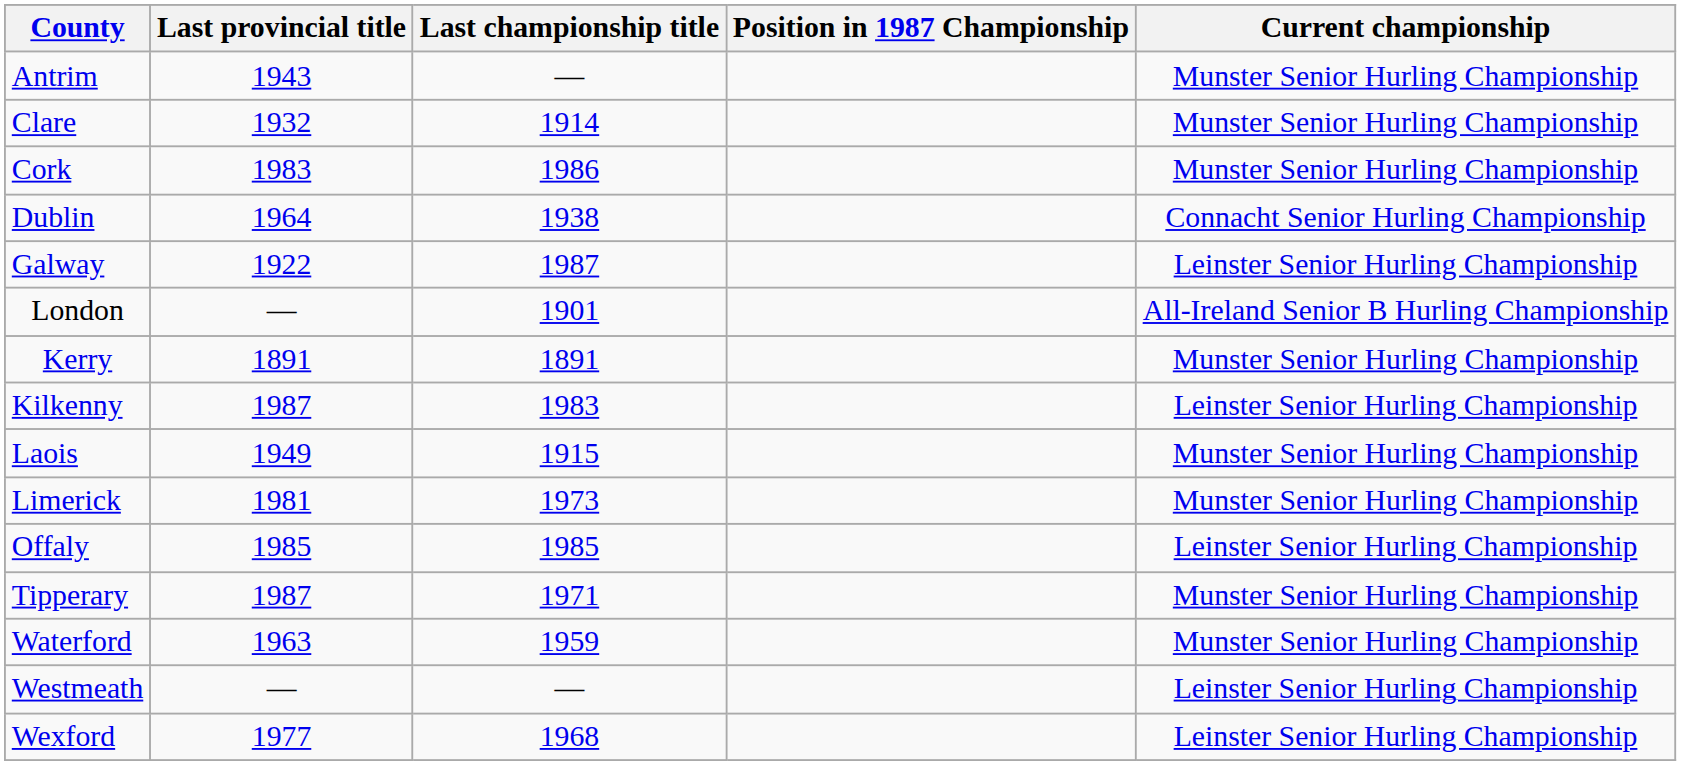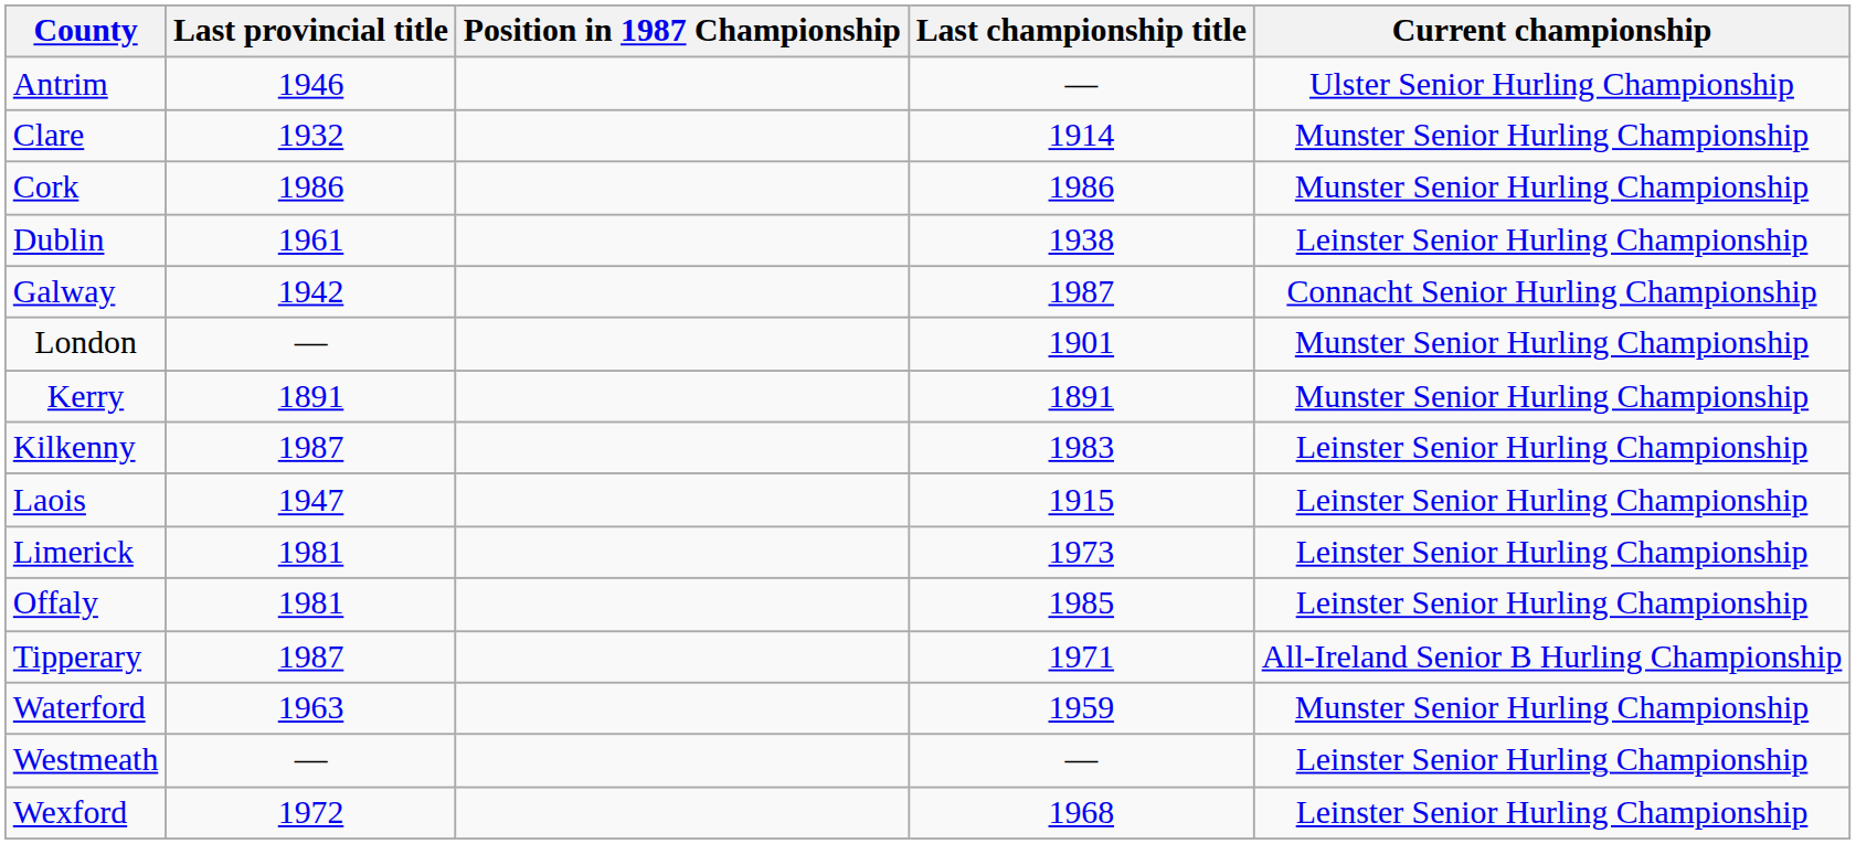columns swapped: Last championship title <-> Position in 1987 Championship
Antrim | Last provincial title: 1943 -> 1946
Antrim | Current championship: Munster Senior Hurling Championship -> Ulster Senior Hurling Championship
Cork | Last provincial title: 1983 -> 1986
Dublin | Last provincial title: 1964 -> 1961
Dublin | Current championship: Connacht Senior Hurling Championship -> Leinster Senior Hurling Championship
Galway | Last provincial title: 1922 -> 1942
Galway | Current championship: Leinster Senior Hurling Championship -> Connacht Senior Hurling Championship
London | Current championship: All-Ireland Senior B Hurling Championship -> Munster Senior Hurling Championship
Laois | Last provincial title: 1949 -> 1947
Laois | Current championship: Munster Senior Hurling Championship -> Leinster Senior Hurling Championship
Limerick | Current championship: Munster Senior Hurling Championship -> Leinster Senior Hurling Championship
Offaly | Last provincial title: 1985 -> 1981
Tipperary | Current championship: Munster Senior Hurling Championship -> All-Ireland Senior B Hurling Championship
Wexford | Last provincial title: 1977 -> 1972
